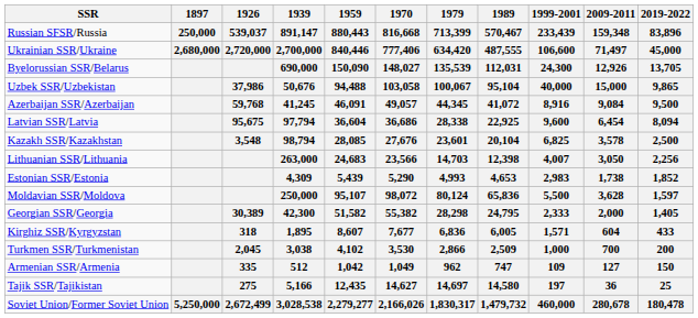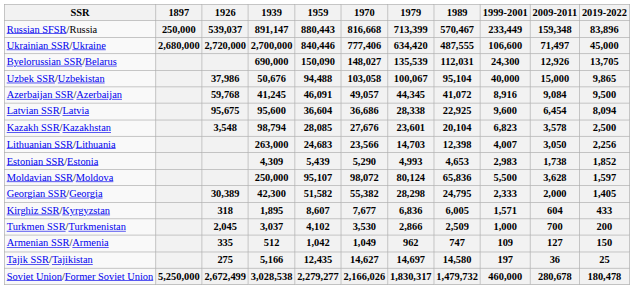Russian SFSR/Russia | 1999-2001: 233,439 -> 233,449
Latvian SSR/Latvia | 1939: 97,794 -> 95,600
Kazakh SSR/Kazakhstan | 1999-2001: 6,825 -> 6,823
Turkmen SSR/Turkmenistan | 1939: 3,038 -> 3,037
